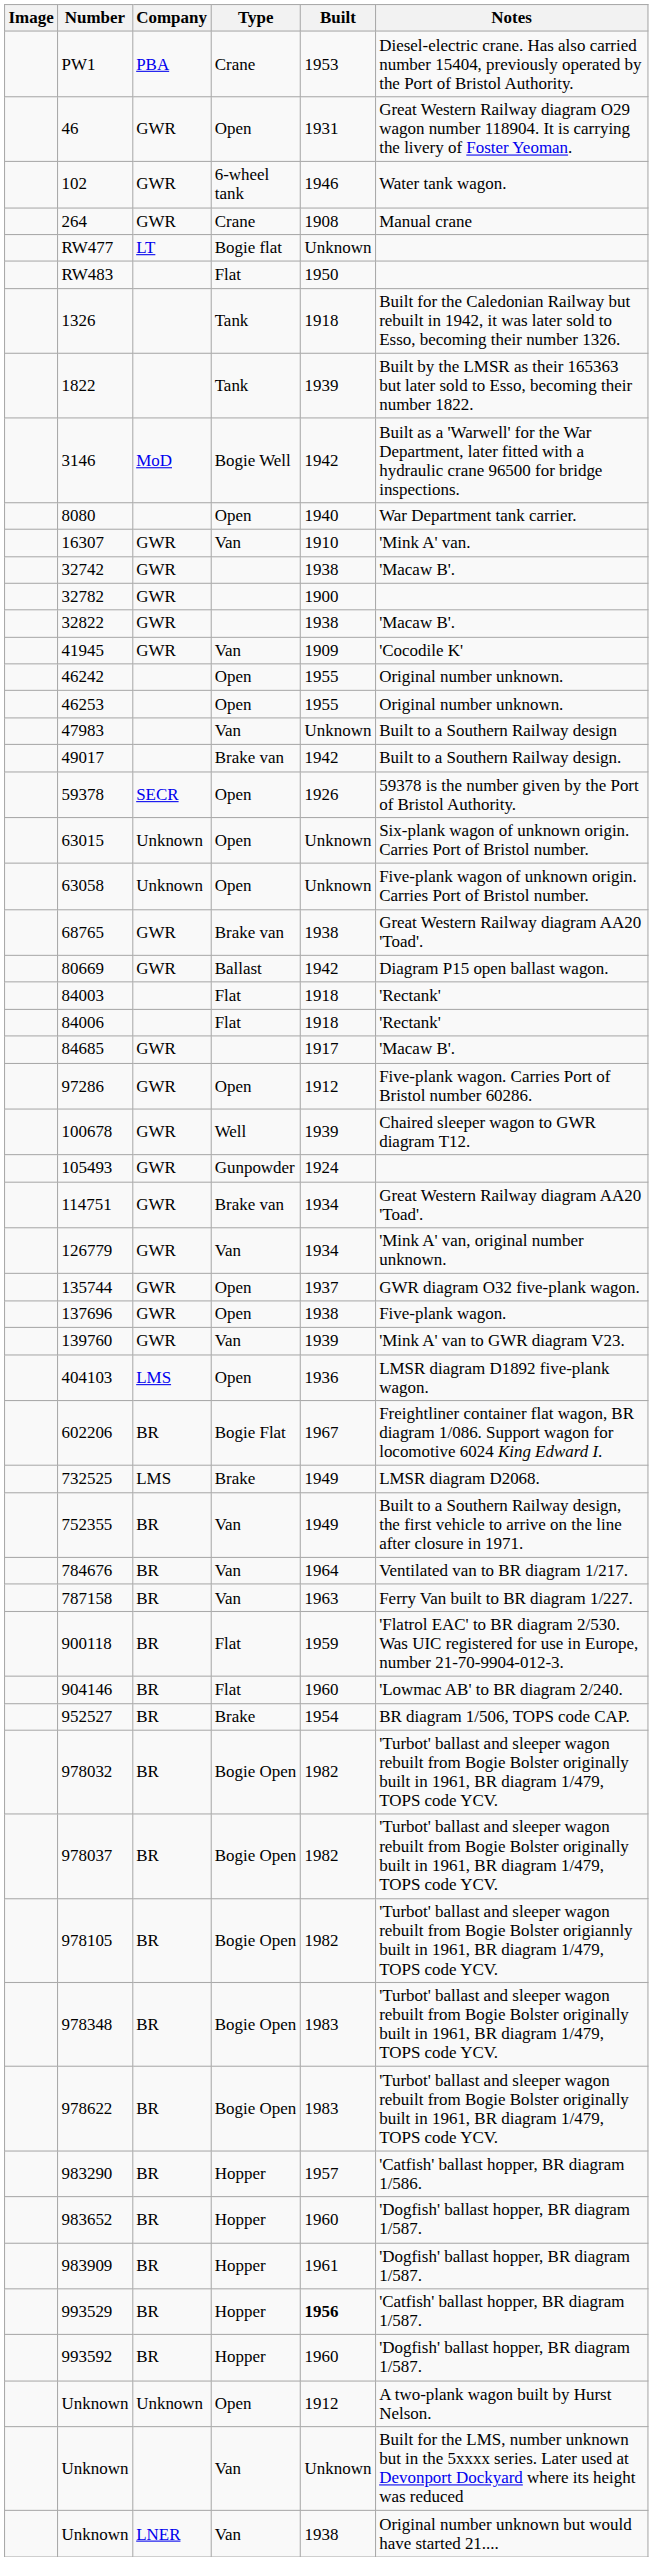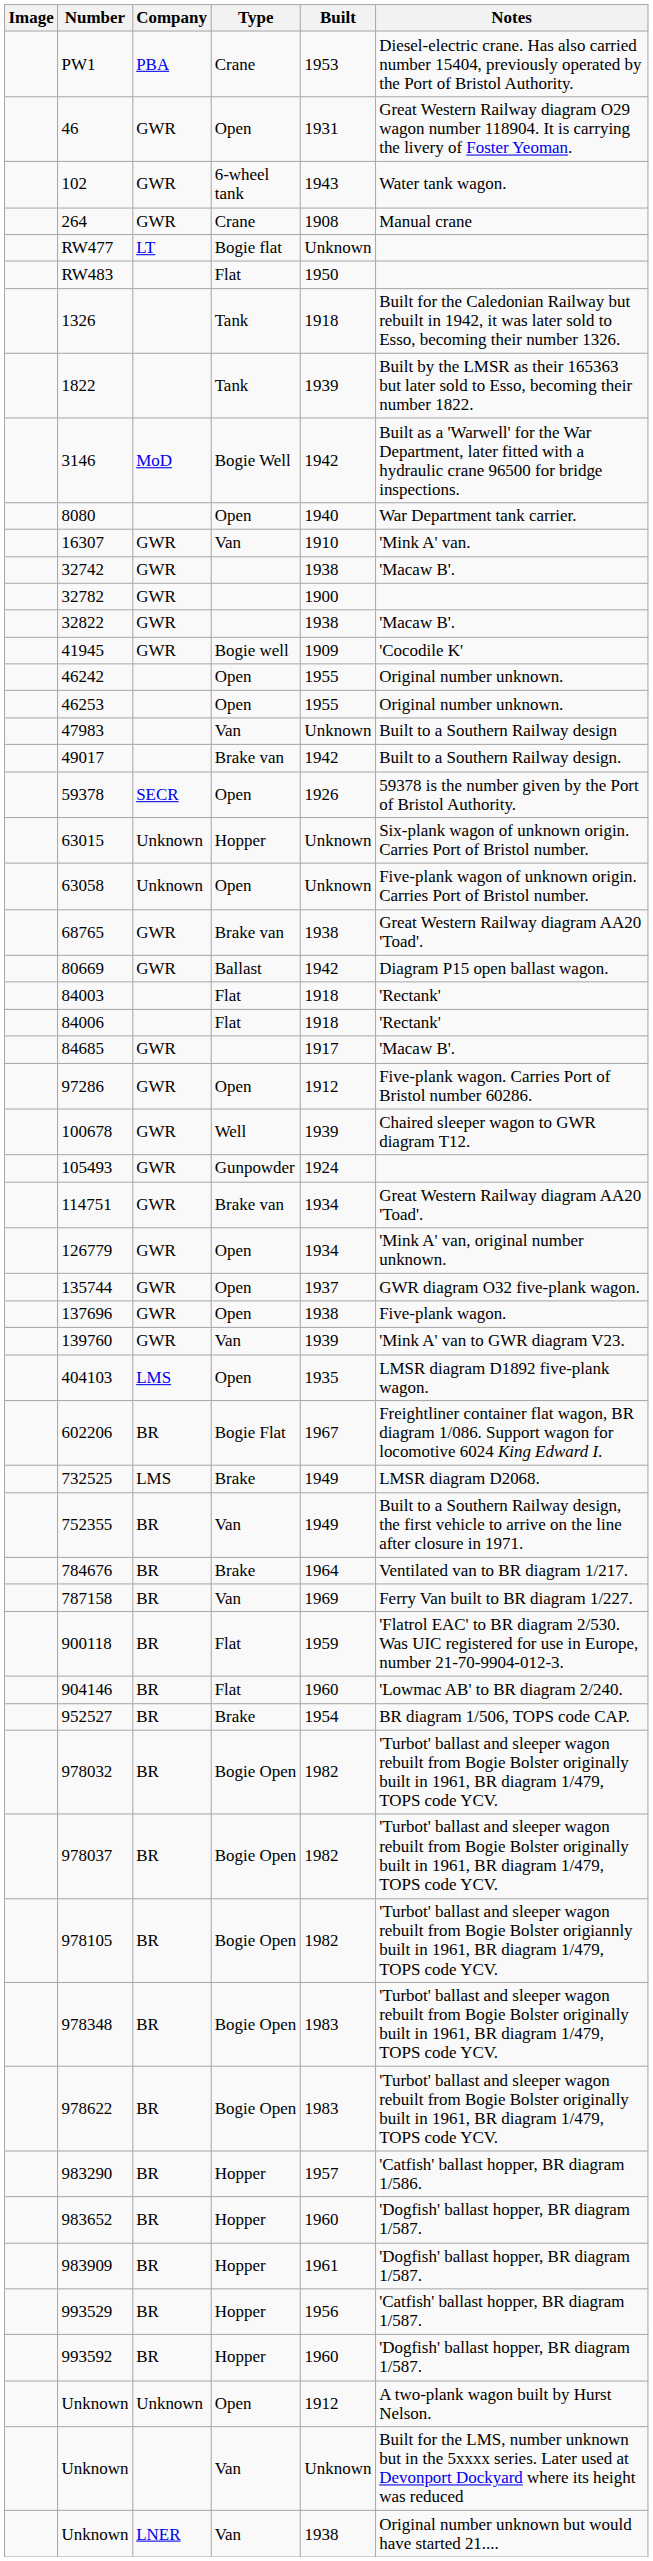102 | Built: 1946 -> 1943
41945 | Type: Van -> Bogie well
63015 | Type: Open -> Hopper
126779 | Type: Van -> Open
404103 | Built: 1936 -> 1935
784676 | Type: Van -> Brake
787158 | Built: 1963 -> 1969
993529 | Built: bold -> normal
